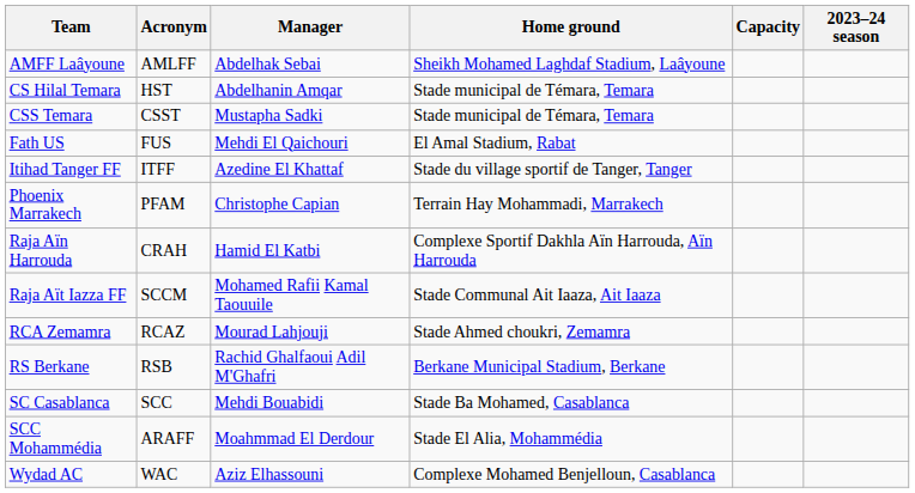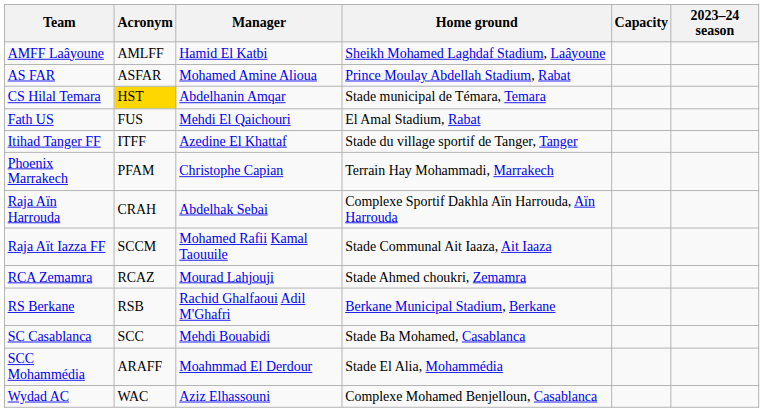AMFF Laâyoune | Manager: Abdelhak Sebai -> Hamid El Katbi
+ row: AS FAR | ASFAR | Mohamed Amine Alioua | Prince Moulay Abdellah Stadium, Rabat
CS Hilal Temara | Acronym: no background -> gold background
- row: CSS Temara | CSST | Mustapha Sadki | Stade municipal de Témara, Temara
Raja Aïn Harrouda | Manager: Hamid El Katbi -> Abdelhak Sebai
